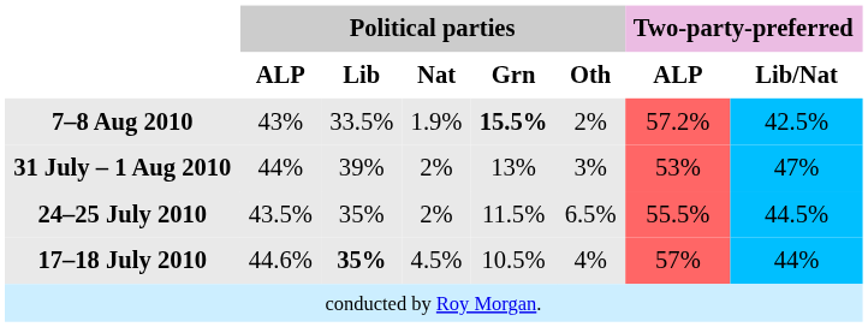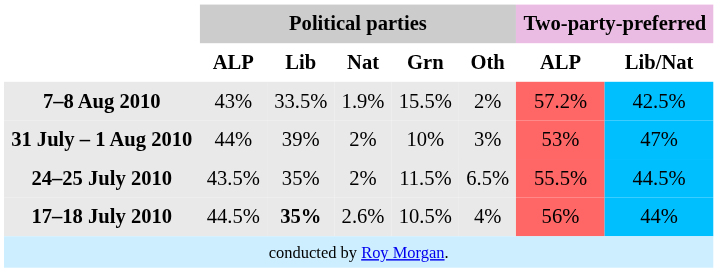7–8 Aug 2010 | Political parties / Grn: bold -> normal
31 July – 1 Aug 2010 | Political parties / Grn: 13% -> 10%
17–18 July 2010 | Political parties / ALP: 44.6% -> 44.5%
17–18 July 2010 | Political parties / Nat: 4.5% -> 2.6%
17–18 July 2010 | Two-party-preferred / ALP: 57% -> 56%
